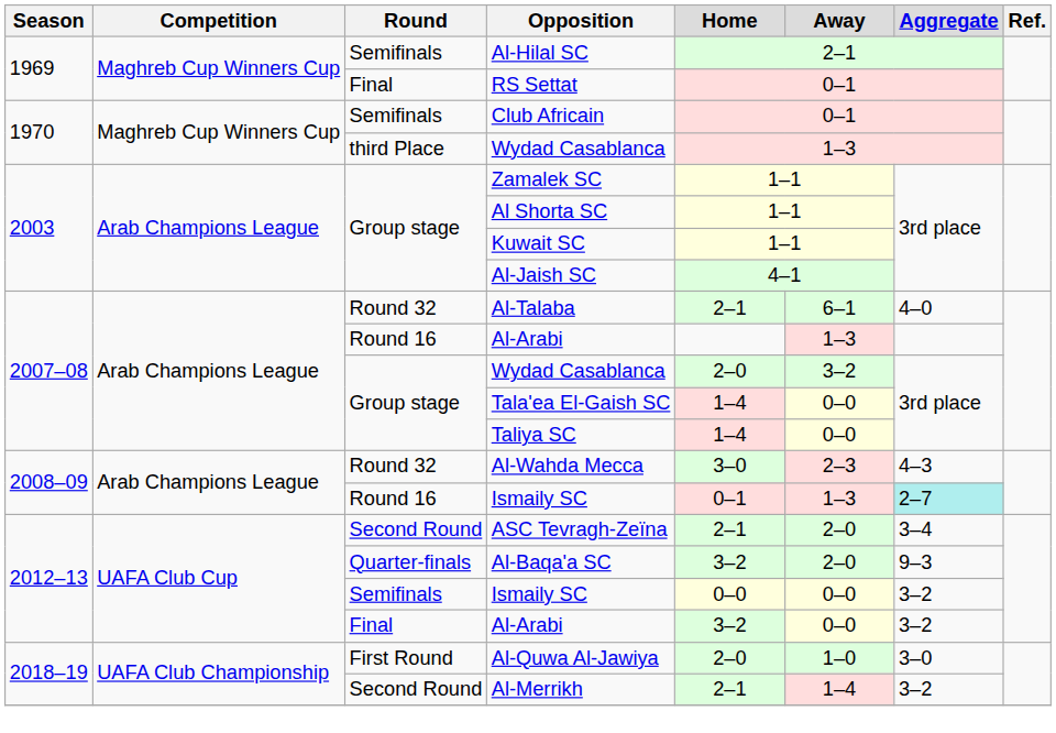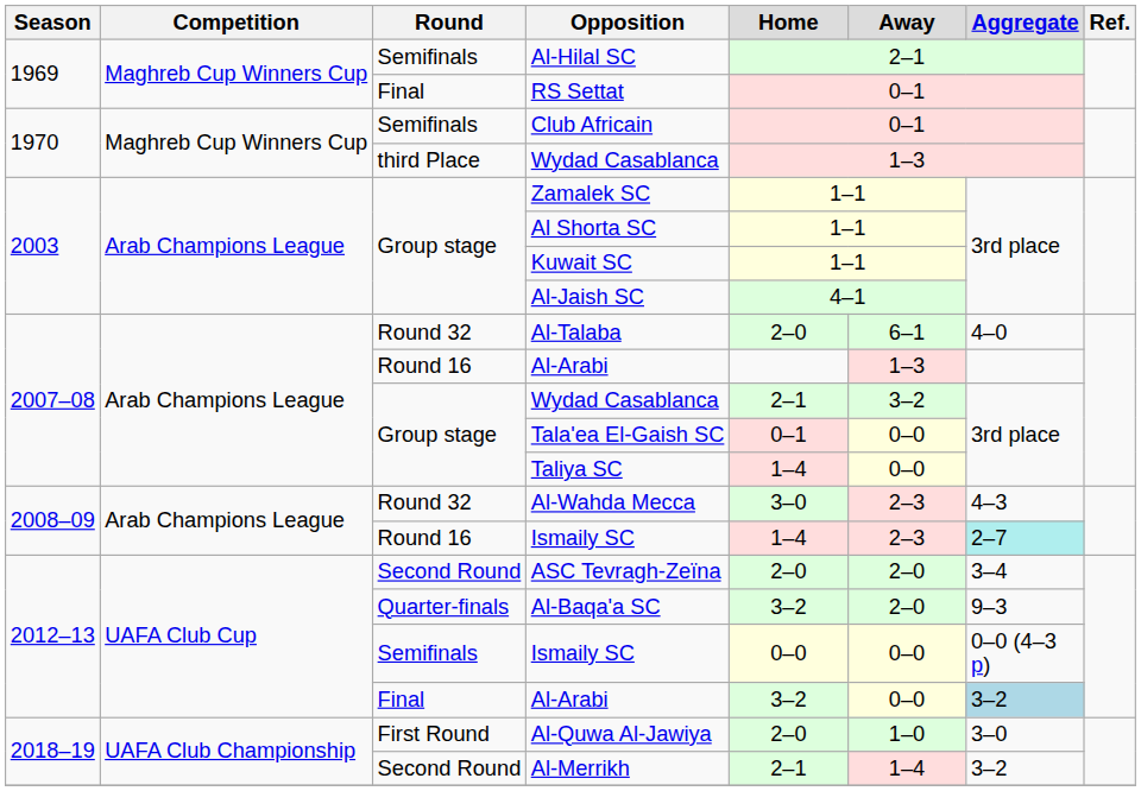Al-Talaba | Home: 2–1 -> 2–0
Group stage / Wydad Casablanca | Home: 2–0 -> 2–1
Tala'ea El-Gaish SC | Home: 1–4 -> 0–1
Round 16 / Ismaily SC | Home: 0–1 -> 1–4
Round 16 / Ismaily SC | Away: 1–3 -> 2–3
ASC Tevragh-Zeïna | Home: 2–1 -> 2–0
Semifinals / Ismaily SC | Aggregate: 3–2 -> 0–0 (4–3 p)
Final / Al-Arabi | Aggregate: no background -> lightblue background
